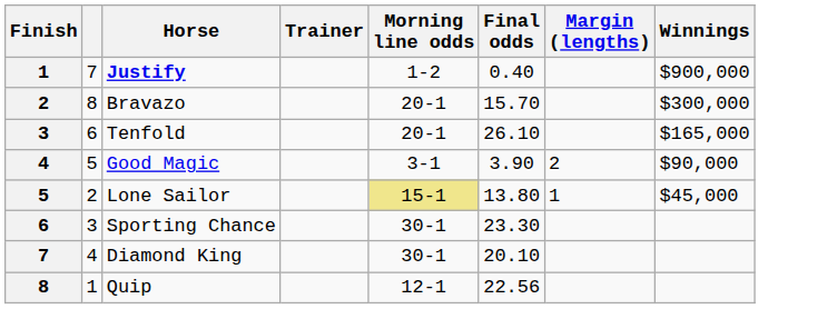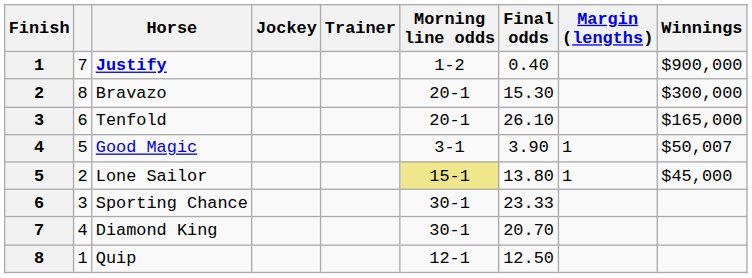+ column: Jockey
Bravazo | Final odds: 15.70 -> 15.30
Good Magic | Margin (lengths): 2 -> 1
Good Magic | Winnings: $90,000 -> $50,007
Sporting Chance | Final odds: 23.30 -> 23.33
Diamond King | Final odds: 20.10 -> 20.70
Quip | Final odds: 22.56 -> 12.50
